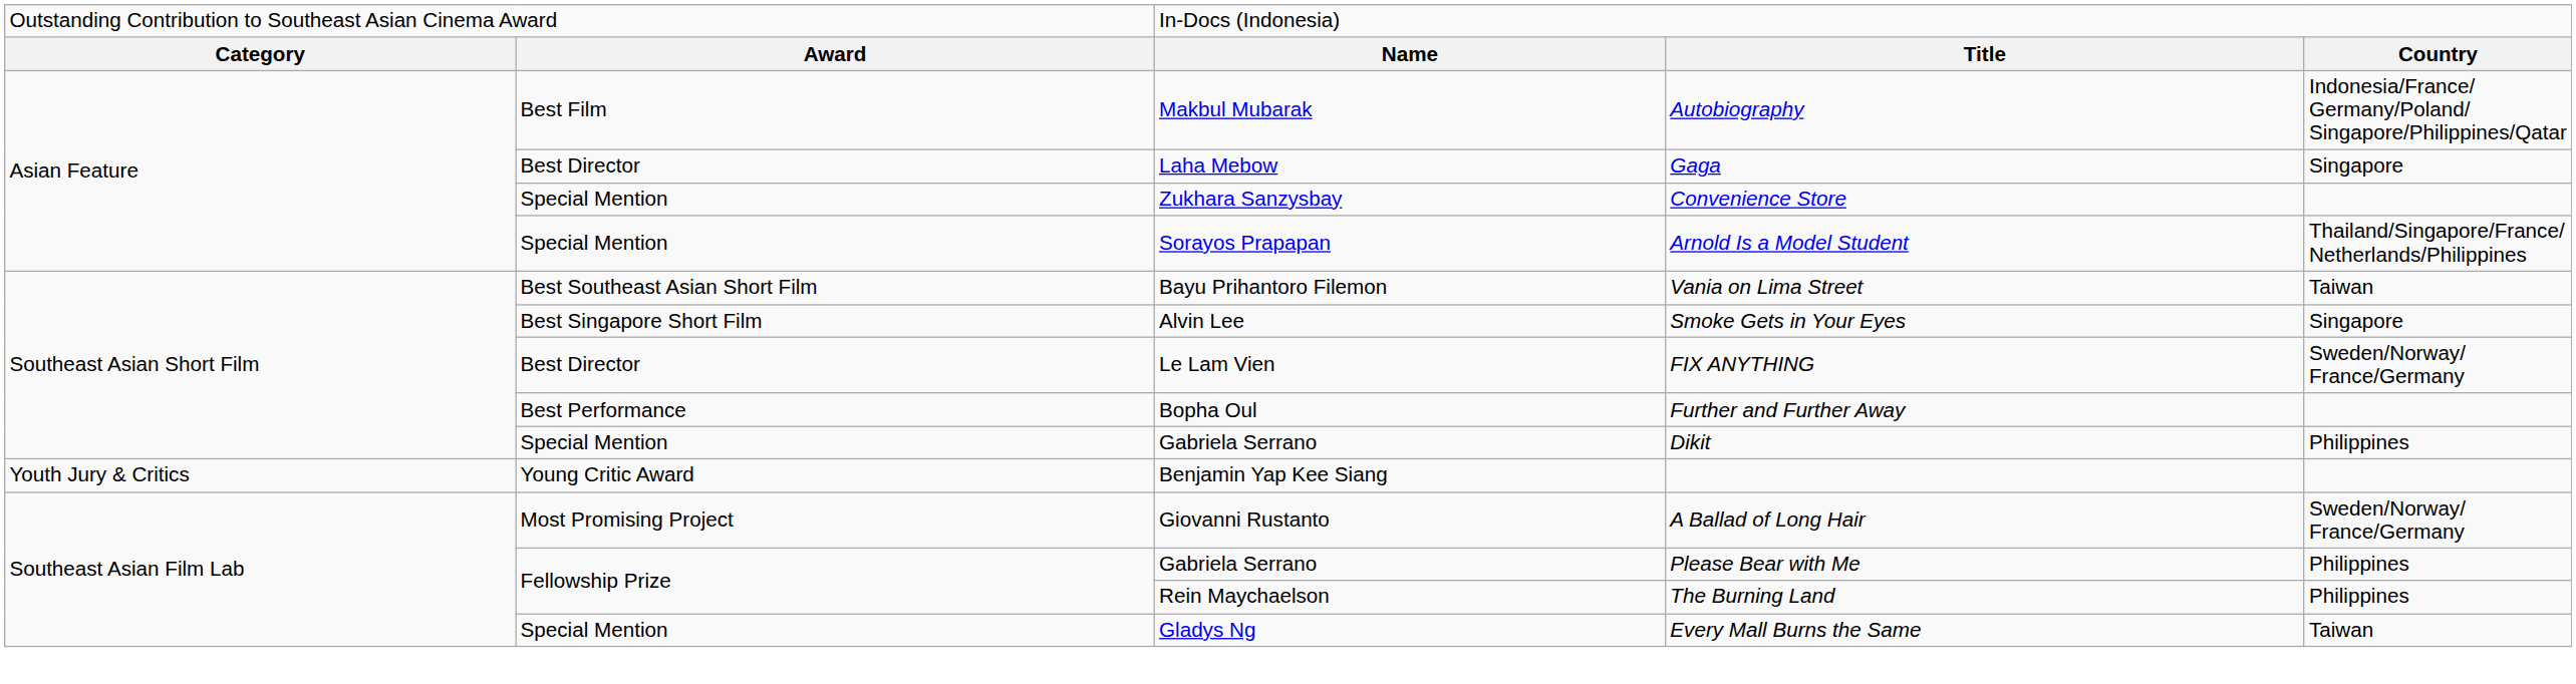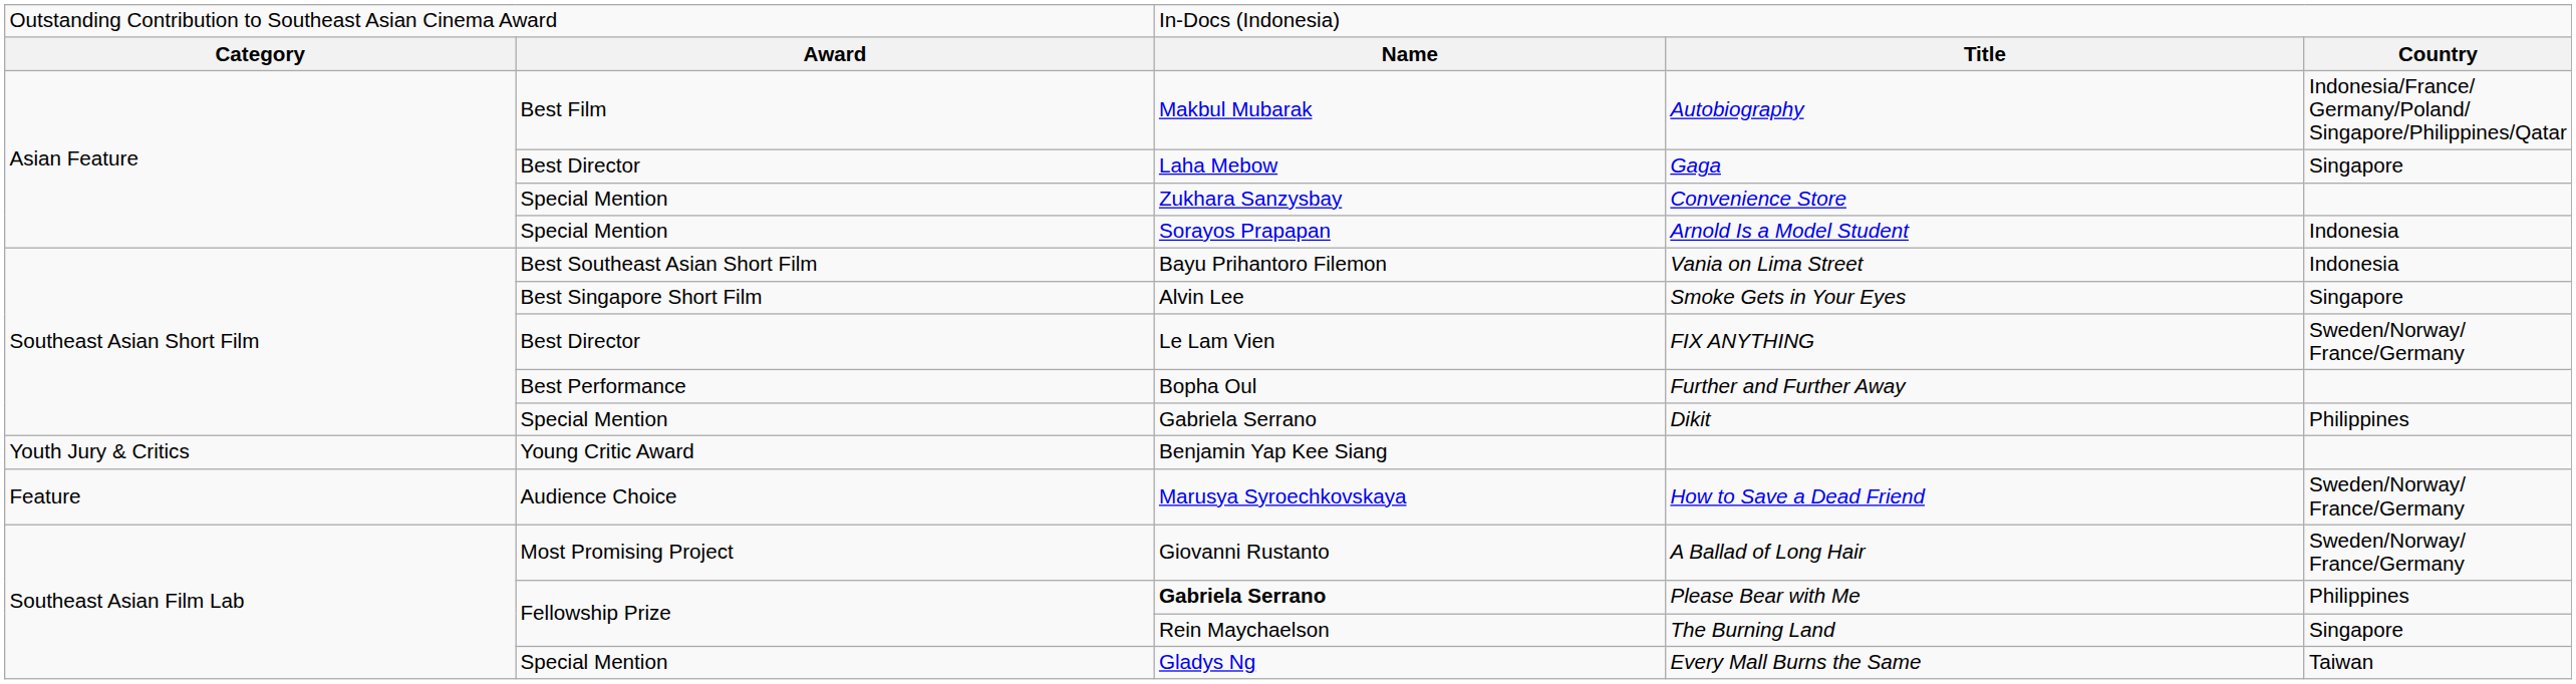Arnold Is a Model Student | column 5: Thailand/Singapore/France/ Netherlands/Philippines -> Indonesia
Vania on Lima Street | column 5: Taiwan -> Indonesia
+ row: Feature | Audience Choice | Marusya Syroechkovskaya | How to Save a Dead Friend | Sweden/Norway/ France/Germany
Please Bear with Me | column 3: normal -> bold
The Burning Land | column 5: Philippines -> Singapore
